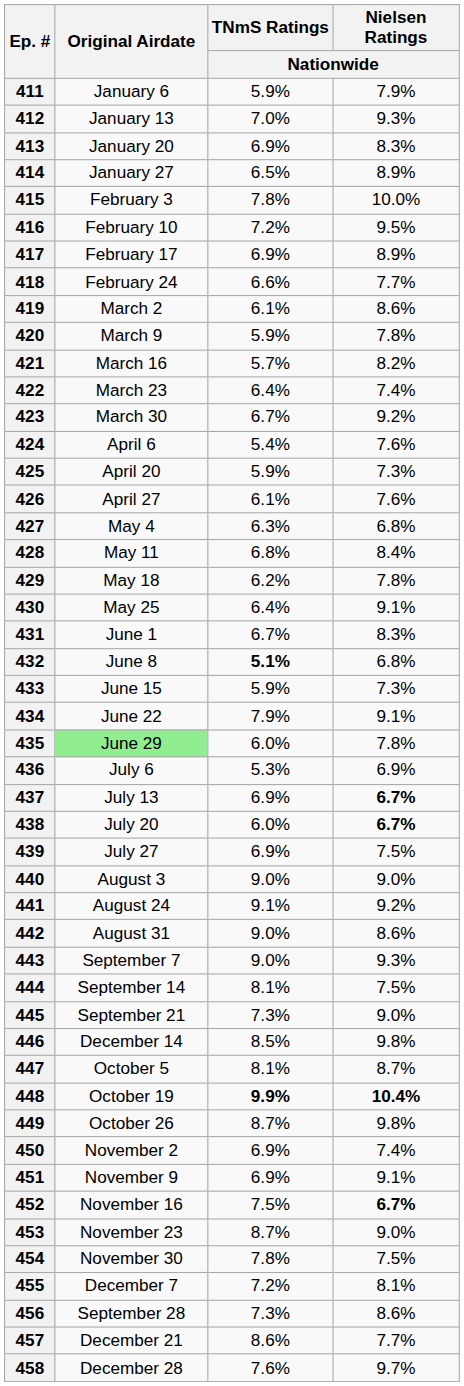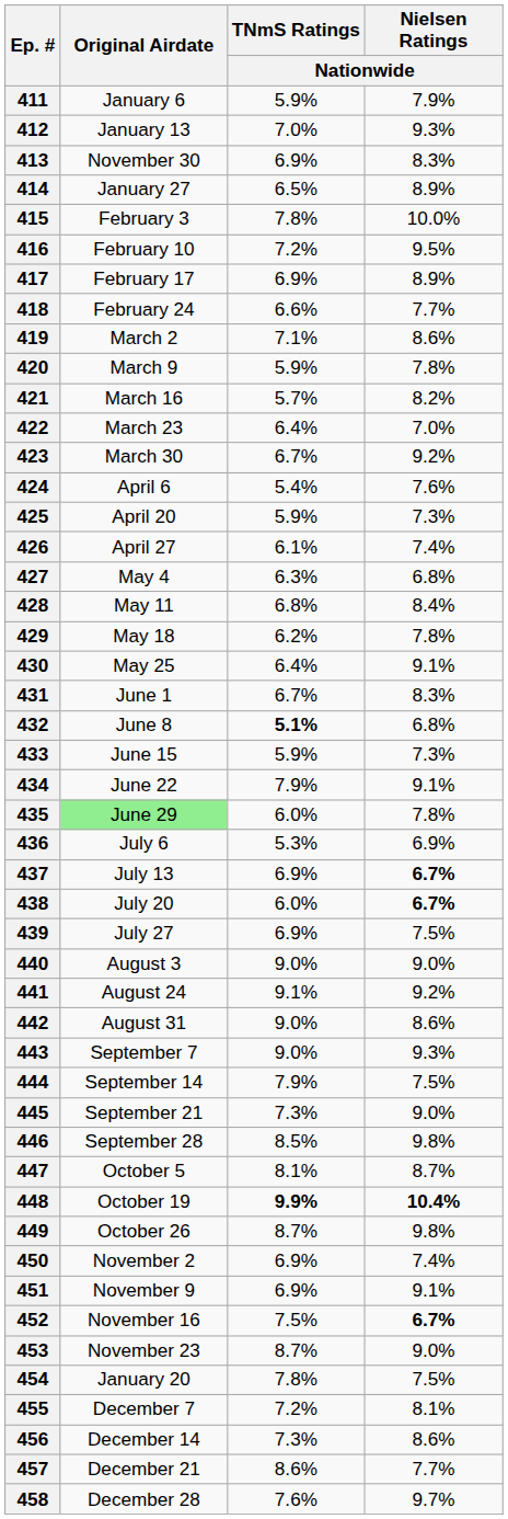413 | Original Airdate: January 20 -> November 30
419 | TNmS Ratings / Nationwide: 6.1% -> 7.1%
422 | Nielsen Ratings / Nationwide: 7.4% -> 7.0%
426 | Nielsen Ratings / Nationwide: 7.6% -> 7.4%
444 | TNmS Ratings / Nationwide: 8.1% -> 7.9%
446 | Original Airdate: December 14 -> September 28
454 | Original Airdate: November 30 -> January 20
456 | Original Airdate: September 28 -> December 14
